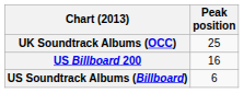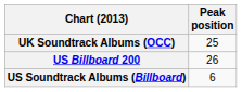US Billboard 200 | Peak position: 16 -> 26
